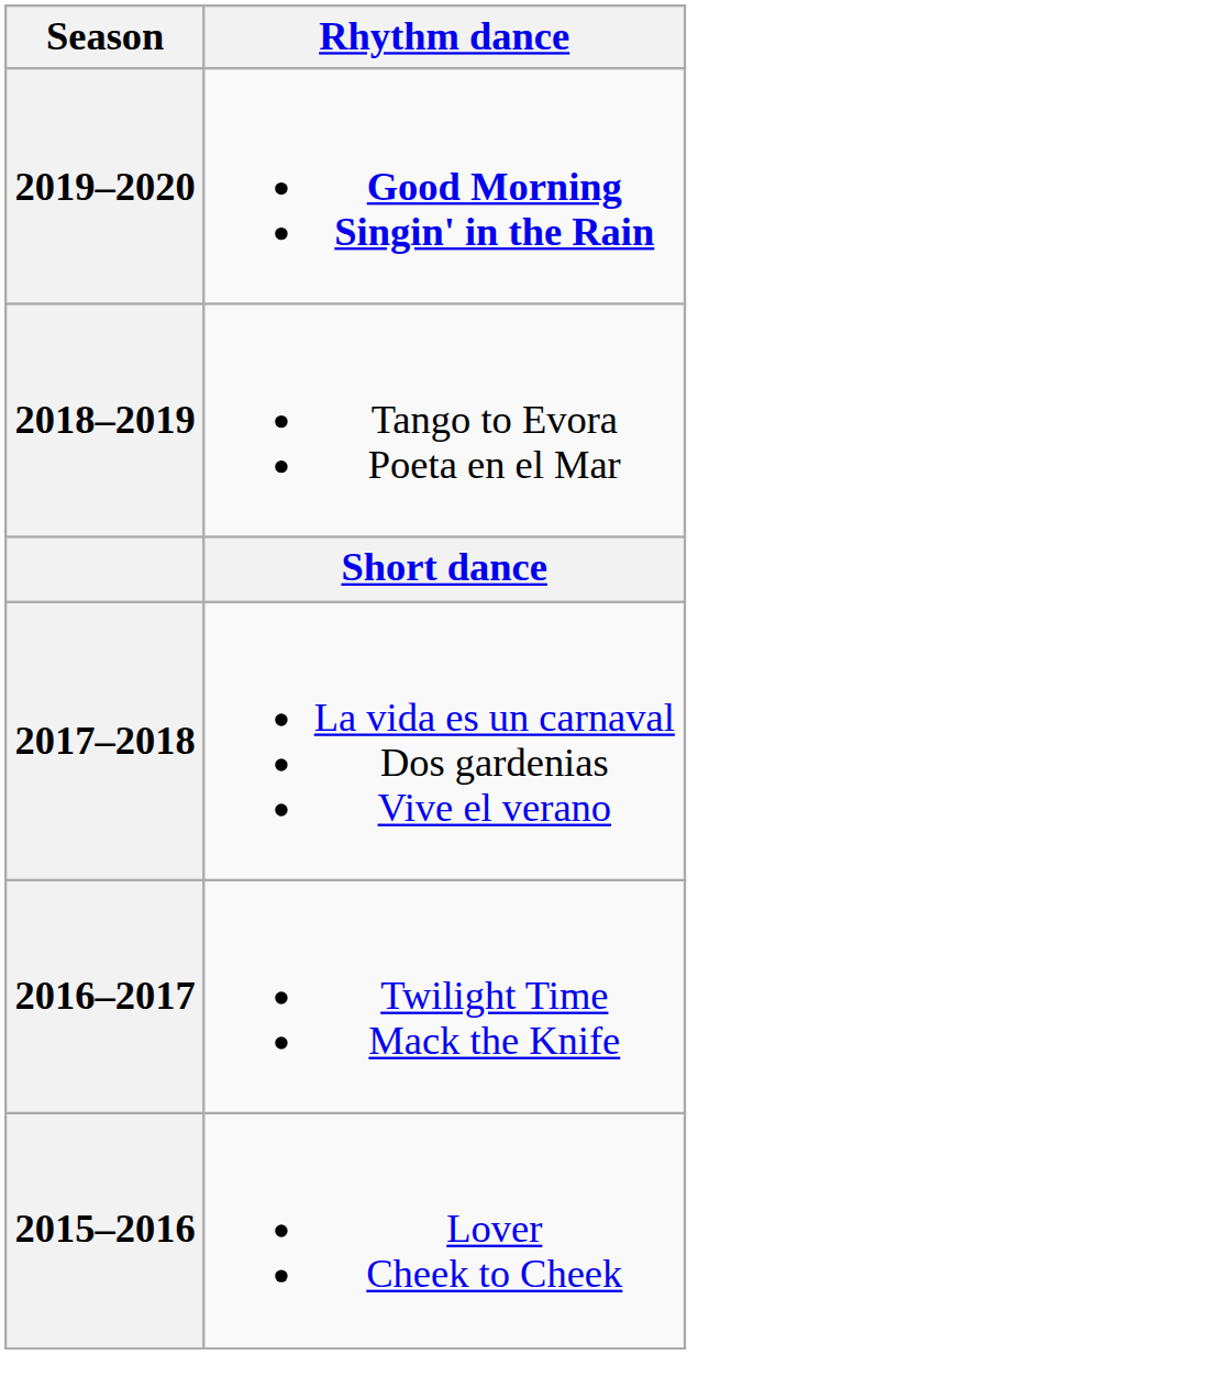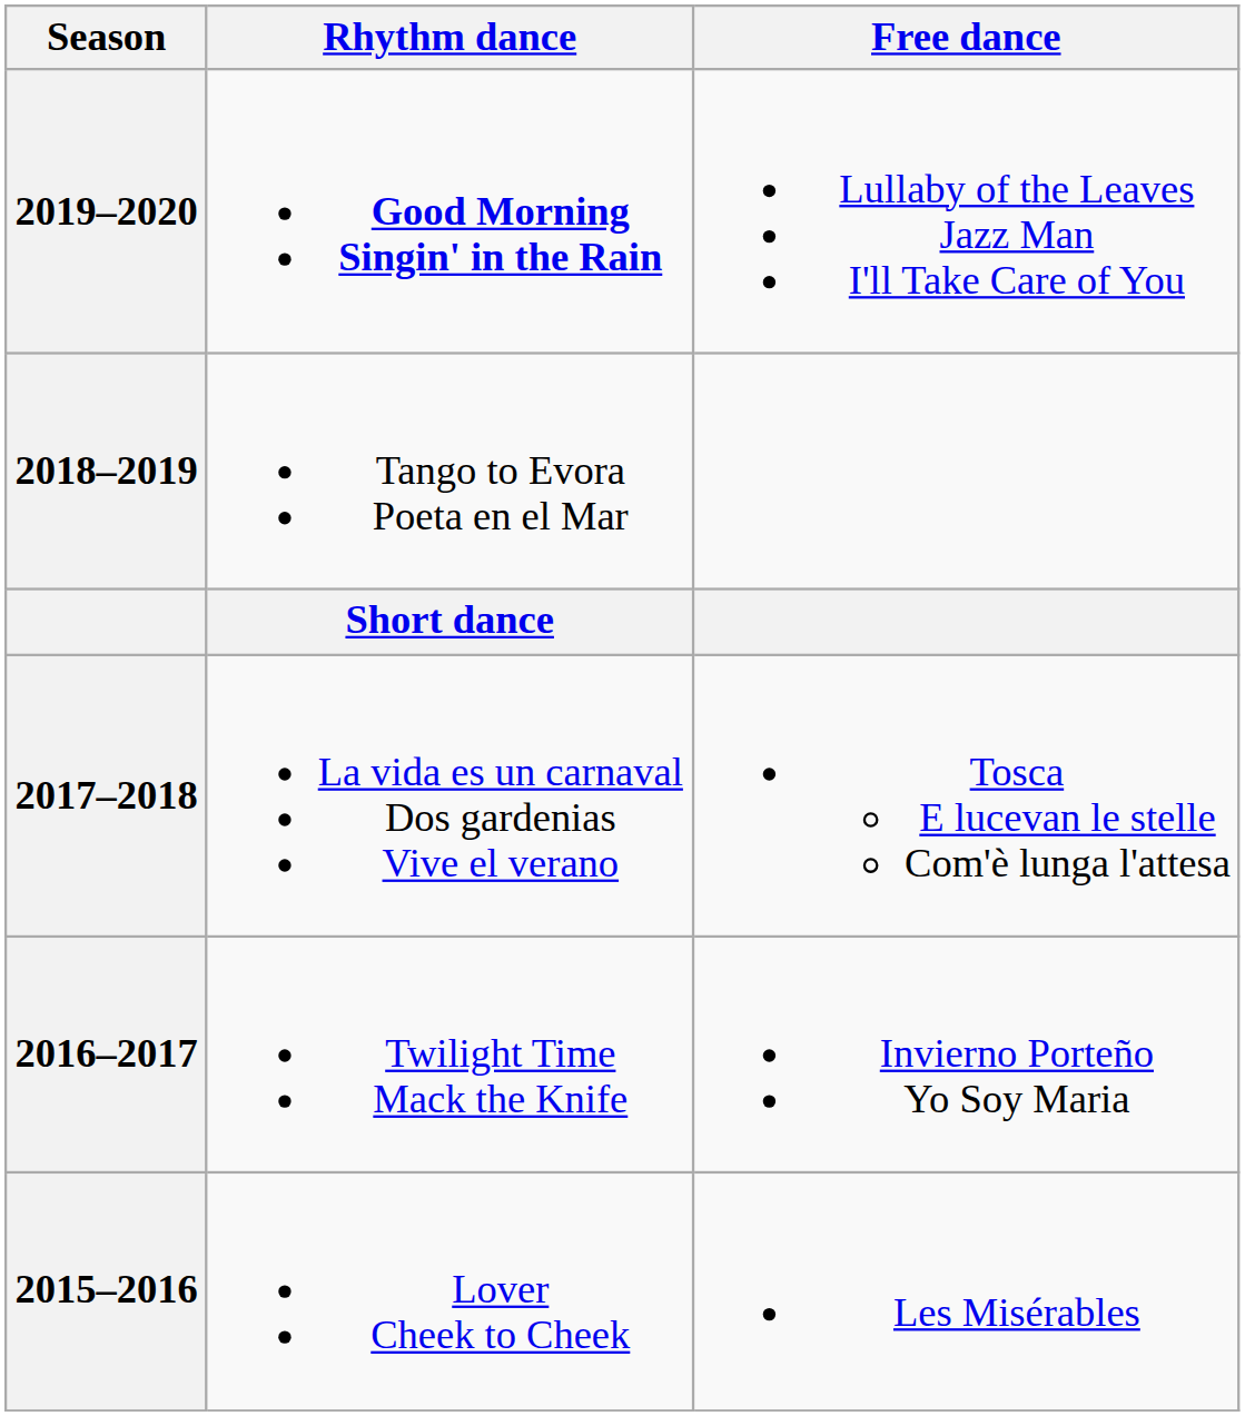+ column: Free dance | Lullaby of the Leaves Jazz Man I'll Take Care of You | Tosca E lucevan le stelle Com'è lunga l'attesa | Invierno Porteño Yo Soy Maria | Les Misérables
